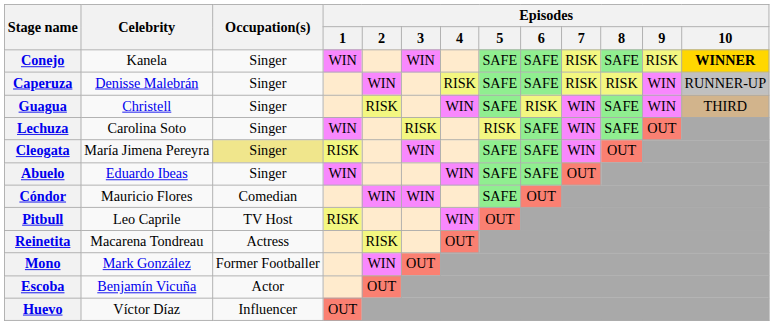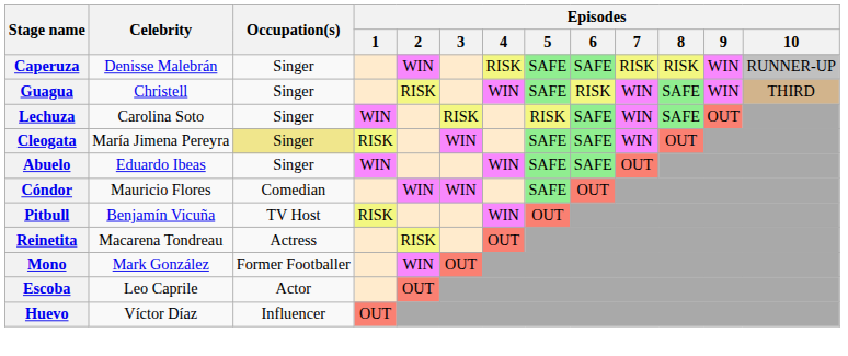- row: Conejo | Kanela | Singer | WIN | WIN | SAFE | SAFE | RISK | SAFE | RISK | WINNER
Pitbull | Celebrity: Leo Caprile -> Benjamín Vicuña
Escoba | Celebrity: Benjamín Vicuña -> Leo Caprile
